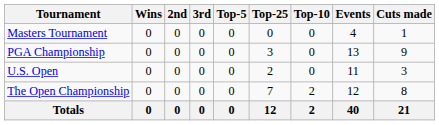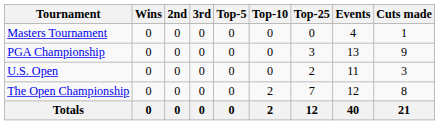columns swapped: Top-10 <-> Top-25
